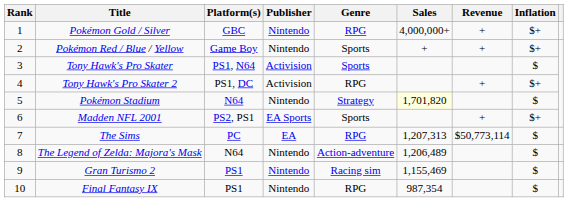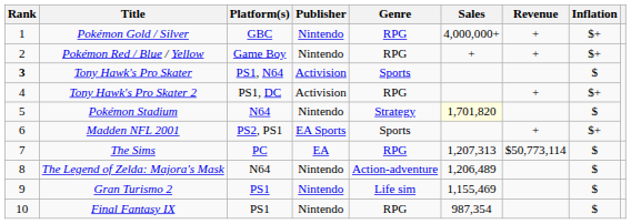Pokémon Red / Blue / Yellow | Genre: Sports -> RPG
Tony Hawk's Pro Skater | Rank: normal -> bold
Gran Turismo 2 | Genre: Racing sim -> Life sim
